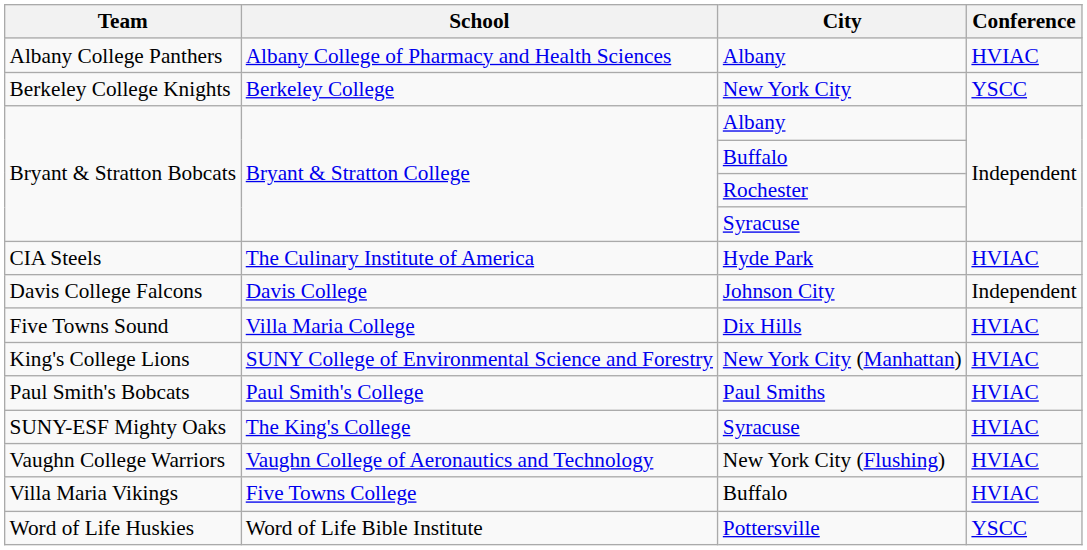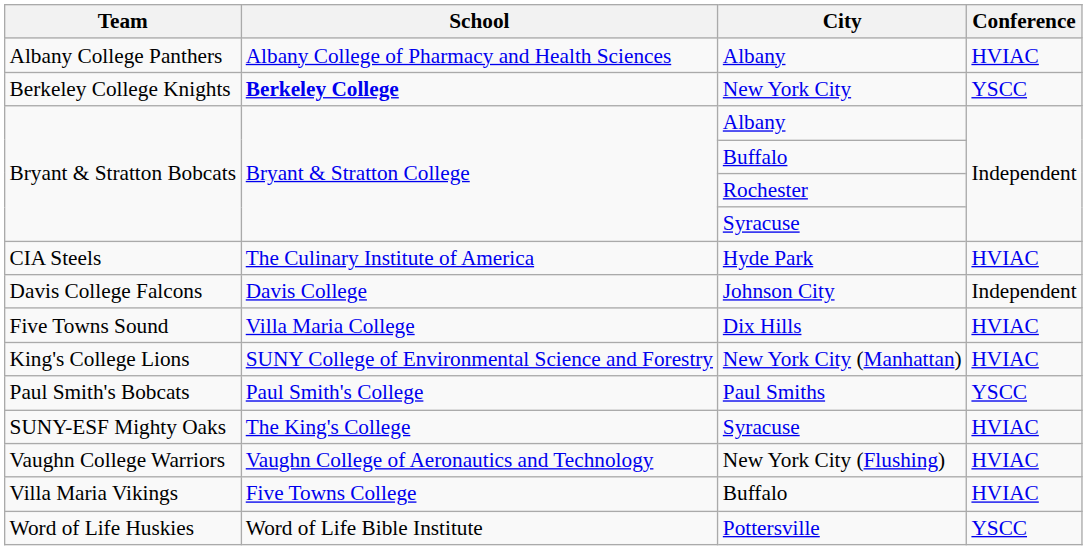Berkeley College Knights | School: normal -> bold
Paul Smith's Bobcats | Conference: HVIAC -> YSCC
